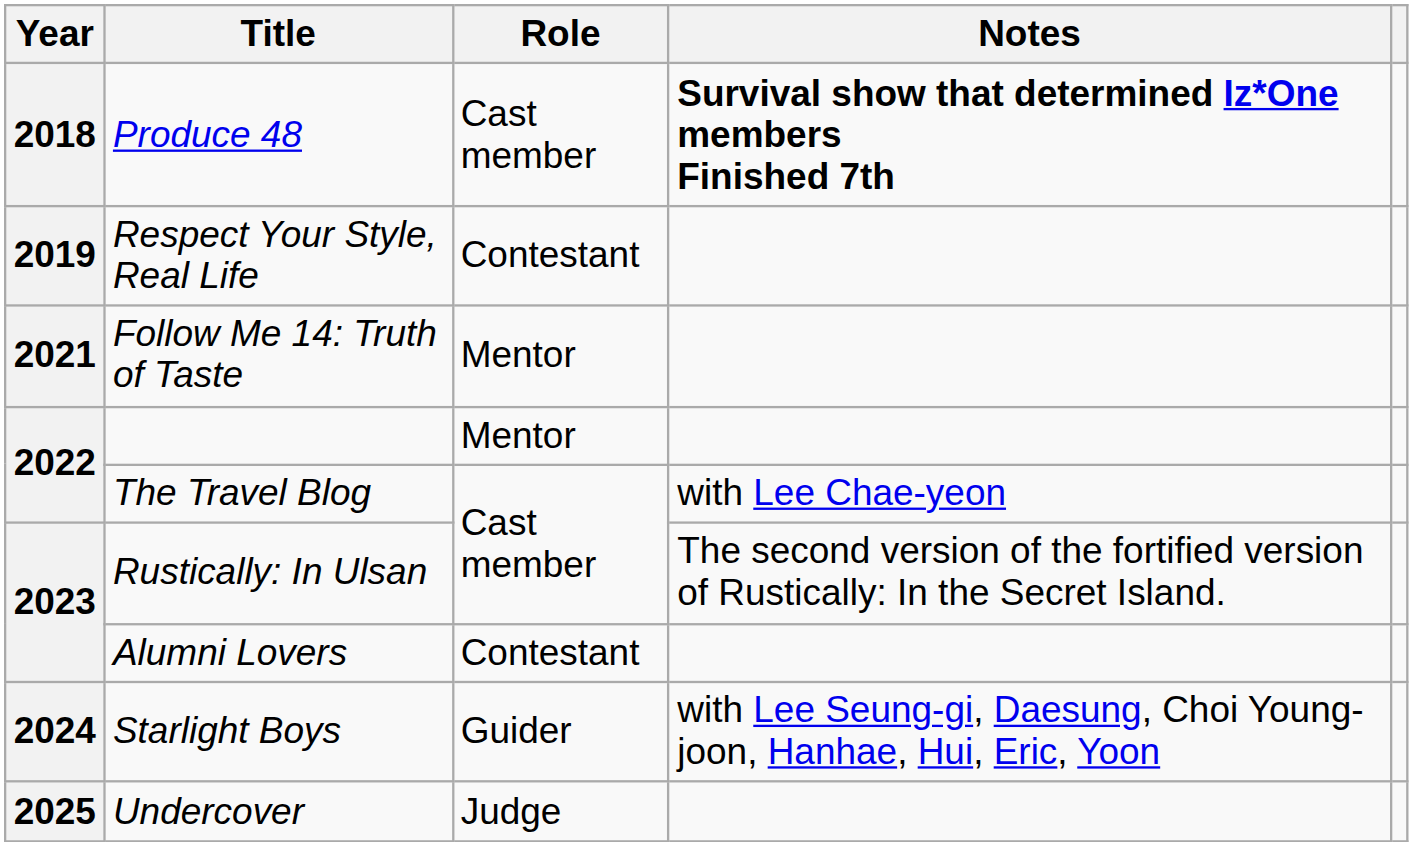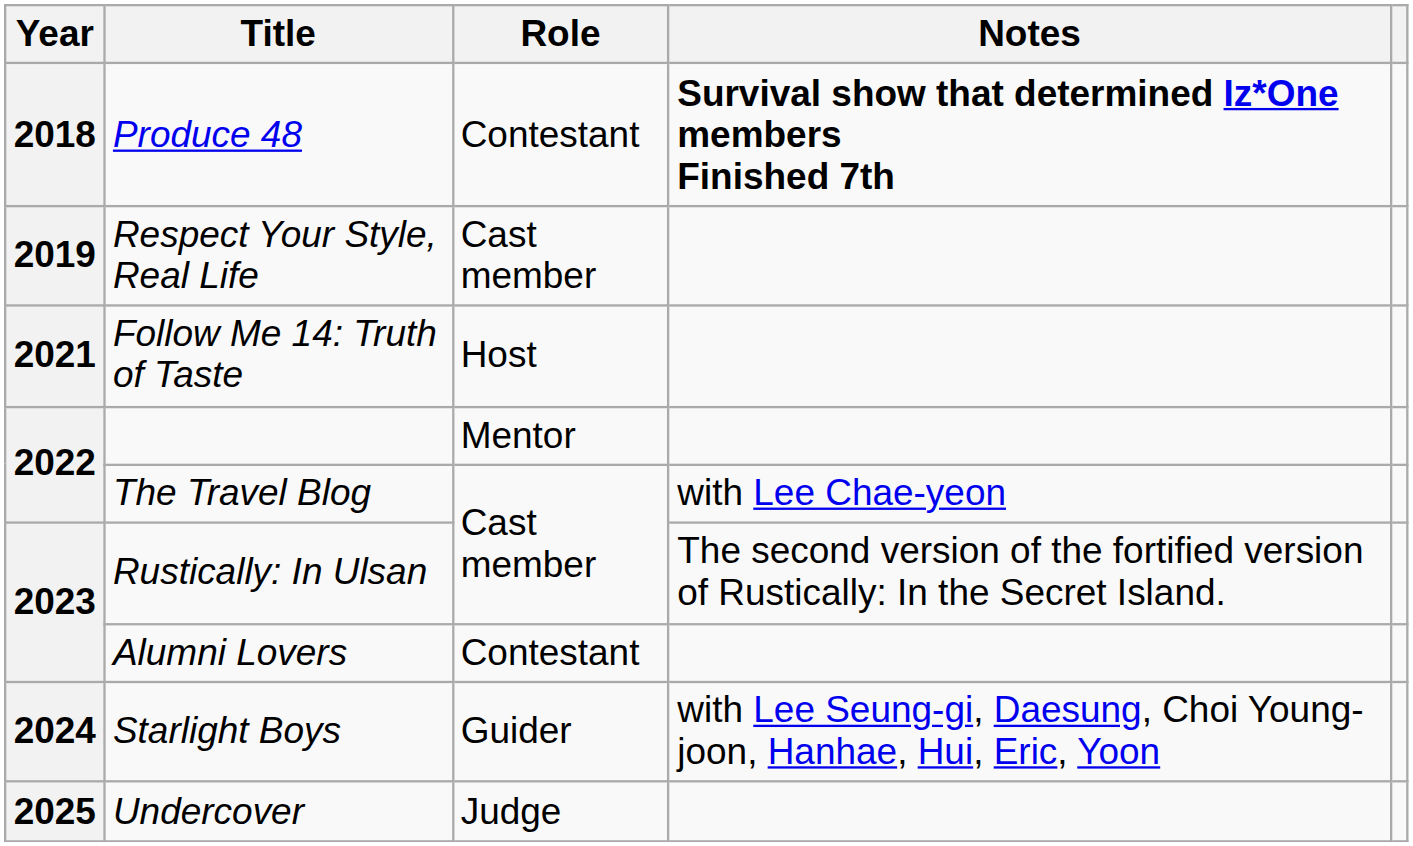Produce 48 | Role: Cast member -> Contestant
Respect Your Style, Real Life | Role: Contestant -> Cast member
Follow Me 14: Truth of Taste | Role: Mentor -> Host
